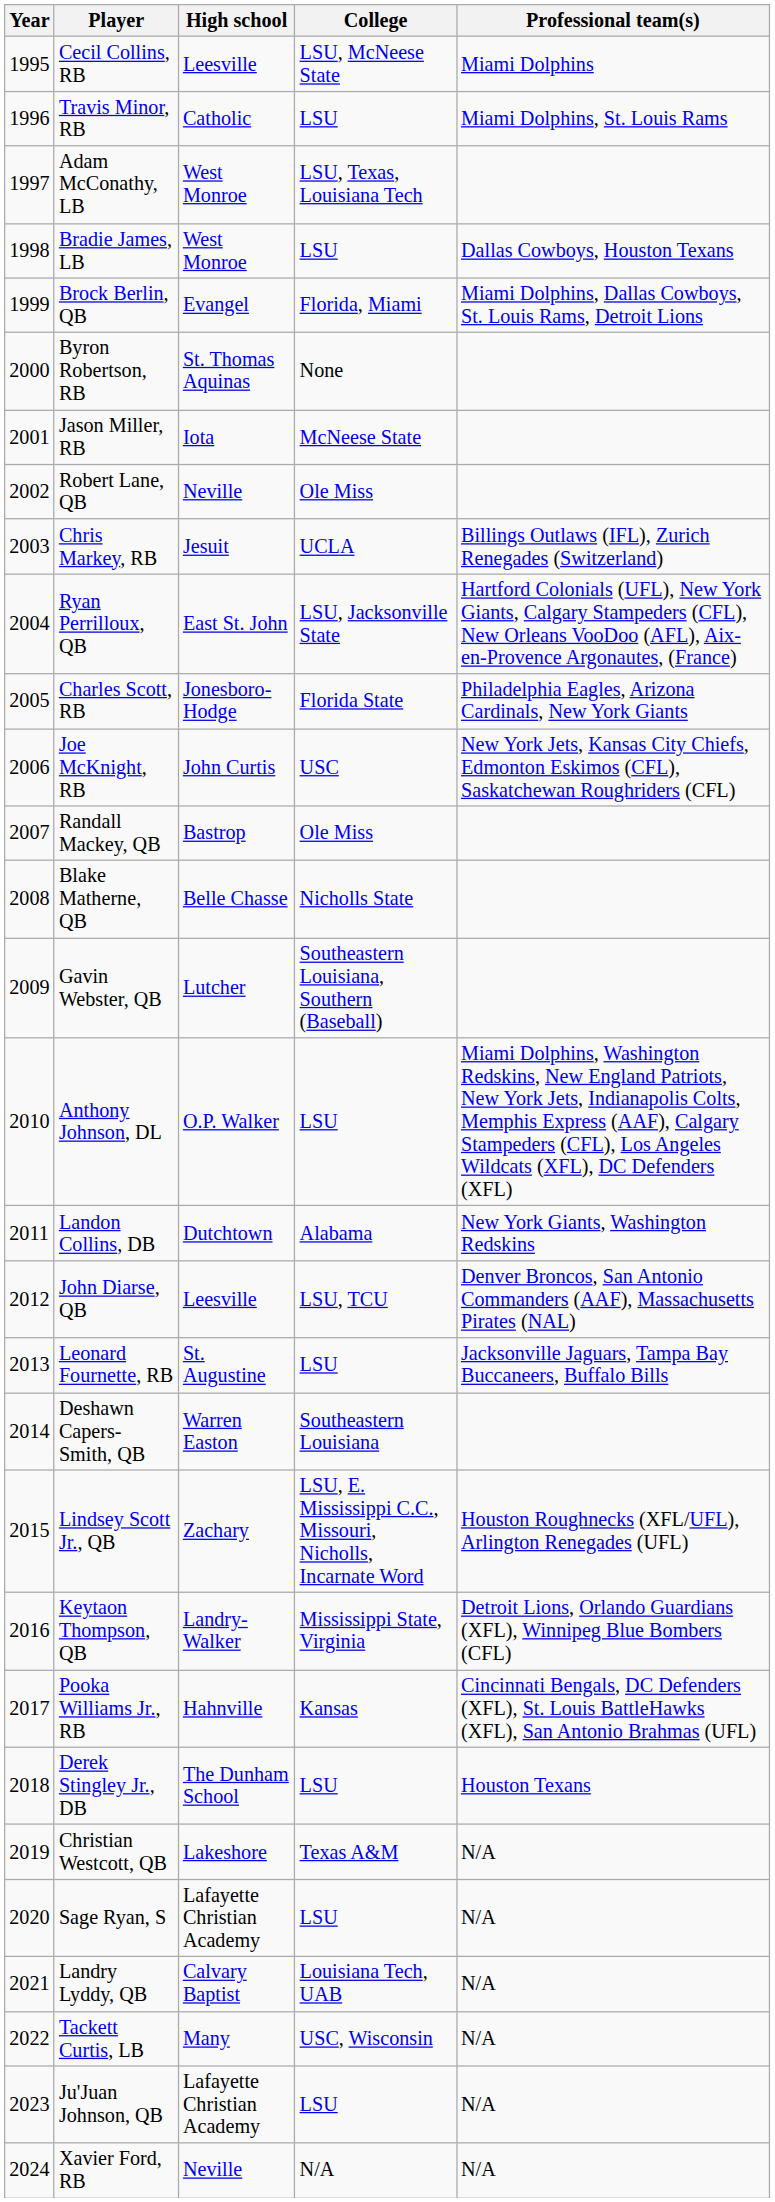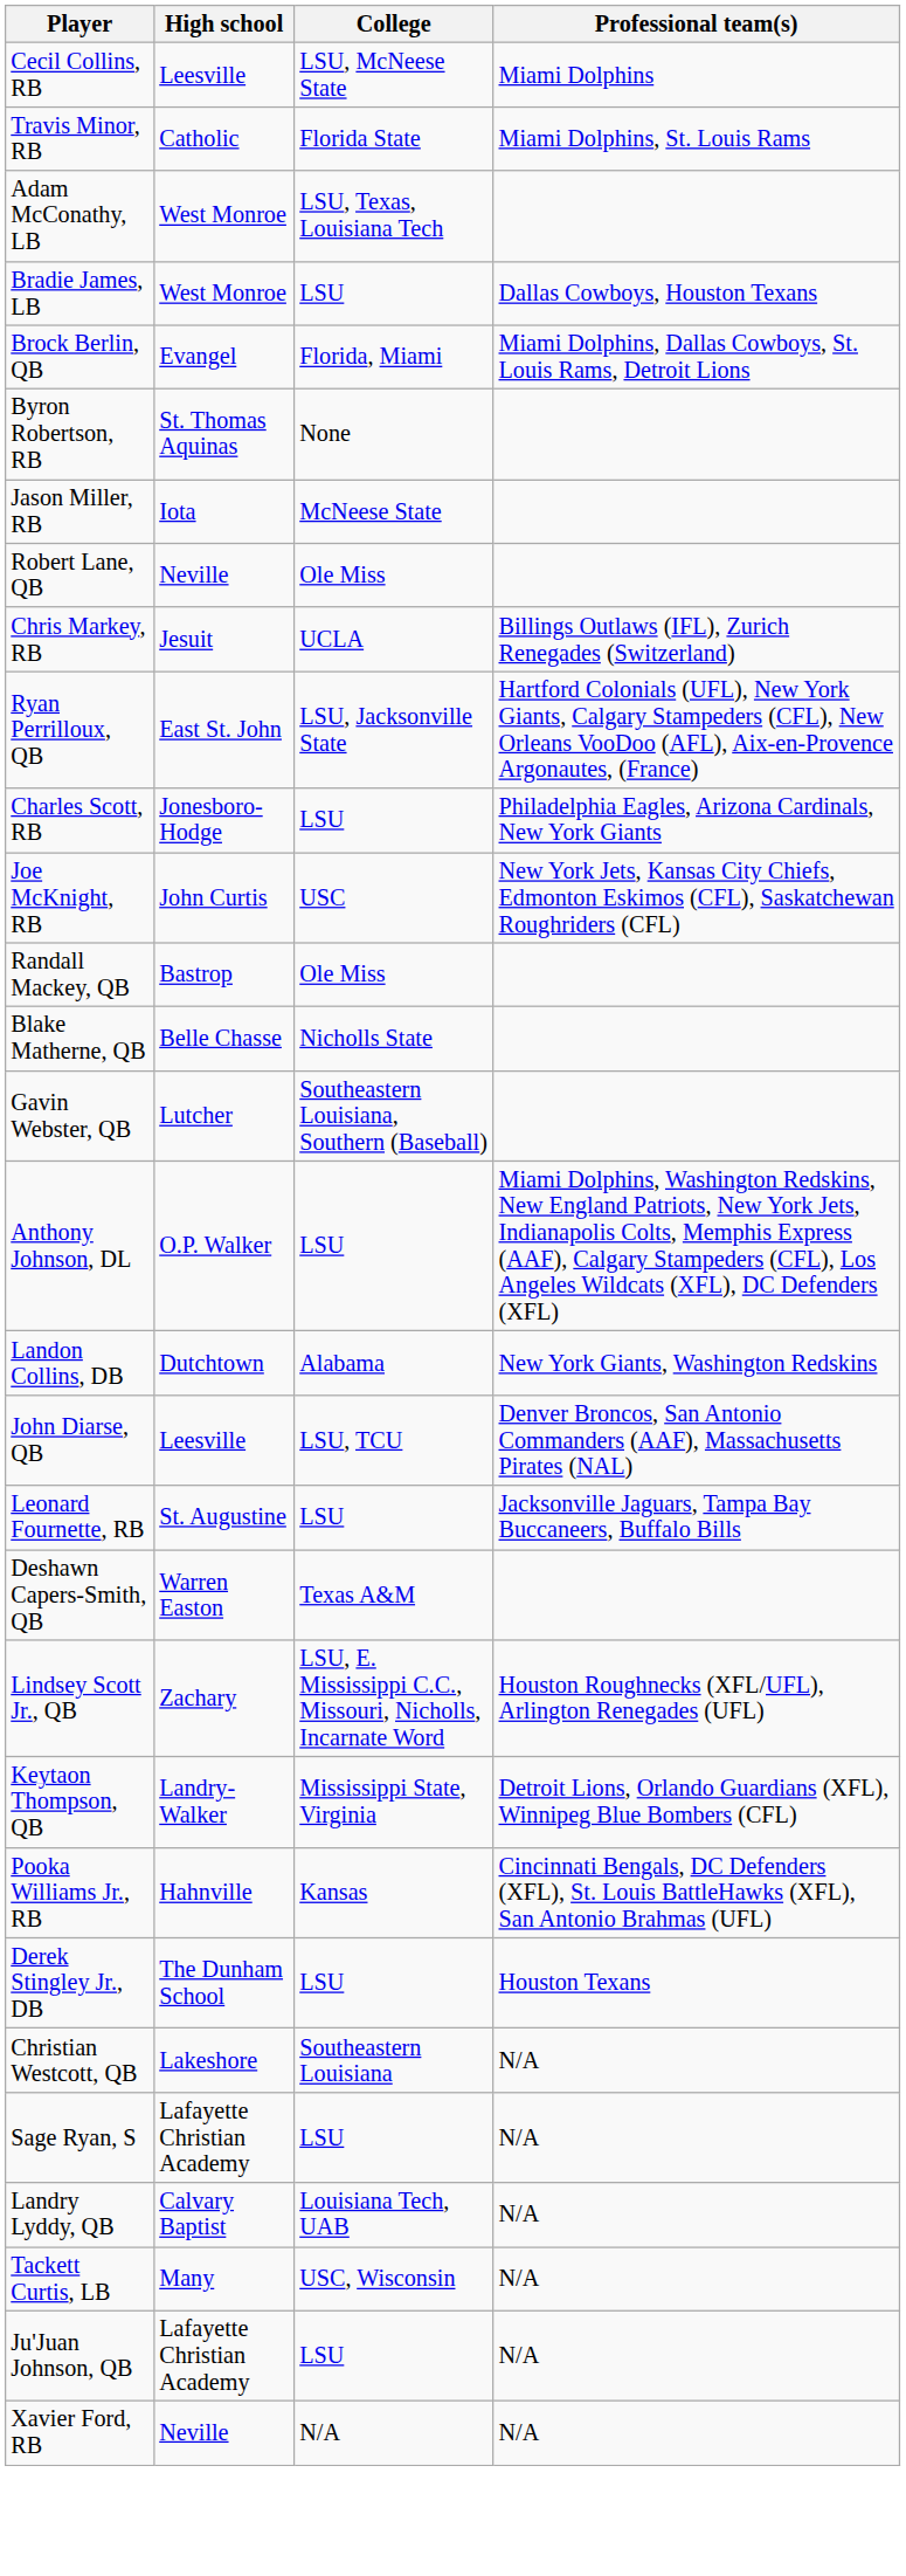- column: Year | 1995 | 1996 | 1997 | 1998 | 1999 | 2000 | 2001 | 2002 | 2003 | 2004 | 2005 | 2006 | 2007 | 2008 | 2009 | 2010 | 2011 | 2012 | 2013 | 2014 | 2015 | 2016 | 2017 | 2018 | 2019 | 2020 | 2021 | 2022 | 2023 | 2024
Travis Minor, RB | College: LSU -> Florida State
Charles Scott, RB | College: Florida State -> LSU
Deshawn Capers-Smith, QB | College: Southeastern Louisiana -> Texas A&M
Christian Westcott, QB | College: Texas A&M -> Southeastern Louisiana
